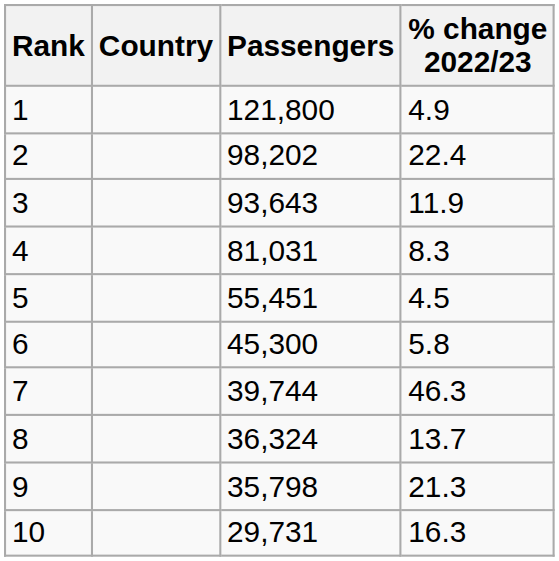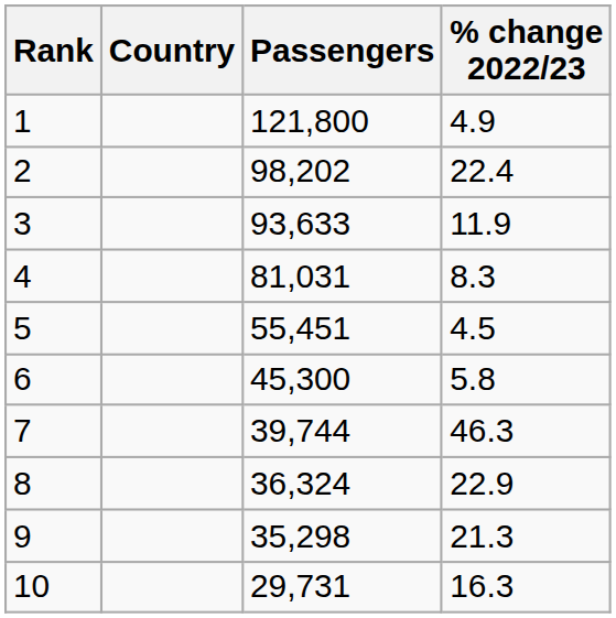3 | Passengers: 93,643 -> 93,633
8 | % change 2022/23: 13.7 -> 22.9
9 | Passengers: 35,798 -> 35,298
